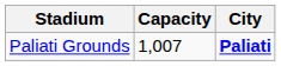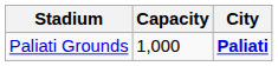Paliati Grounds | Capacity: 1,007 -> 1,000
